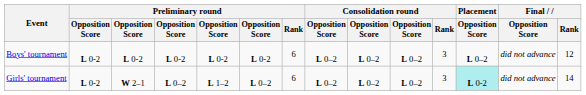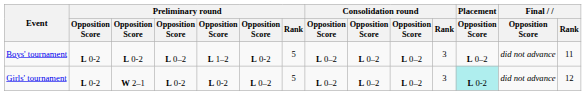Boys' tournament | column 4: L 0-2 -> L 0–2
Boys' tournament | column 5: L 0-2 -> L 1–2
Boys' tournament | Preliminary round / Rank: 6 -> 5
Boys' tournament | Final / Rank: 12 -> 11
Girls' tournament | column 4: L 0–2 -> L 0-2
Girls' tournament | column 5: L 1–2 -> L 0-2
Girls' tournament | Preliminary round / Rank: 6 -> 5
Girls' tournament | Final / Rank: 14 -> 12
